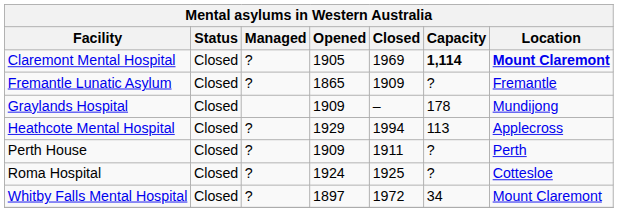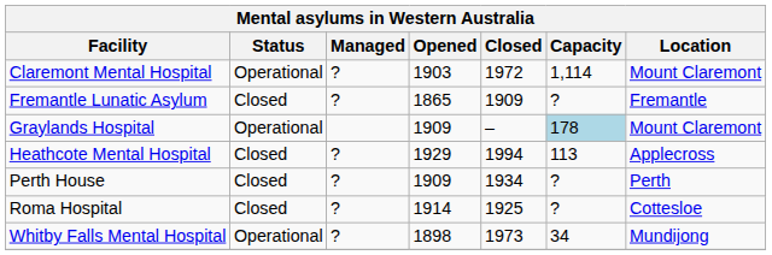Claremont Mental Hospital | Status: Closed -> Operational
Claremont Mental Hospital | Opened: 1905 -> 1903
Claremont Mental Hospital | Closed: 1969 -> 1972
Claremont Mental Hospital | Capacity: bold -> normal
Claremont Mental Hospital | Location: bold -> normal
Graylands Hospital | Status: Closed -> Operational
Graylands Hospital | Capacity: no background -> lightblue background
Graylands Hospital | Location: Mundijong -> Mount Claremont
Perth House | Closed: 1911 -> 1934
Roma Hospital | Opened: 1924 -> 1914
Whitby Falls Mental Hospital | Status: Closed -> Operational
Whitby Falls Mental Hospital | Opened: 1897 -> 1898
Whitby Falls Mental Hospital | Closed: 1972 -> 1973
Whitby Falls Mental Hospital | Location: Mount Claremont -> Mundijong
